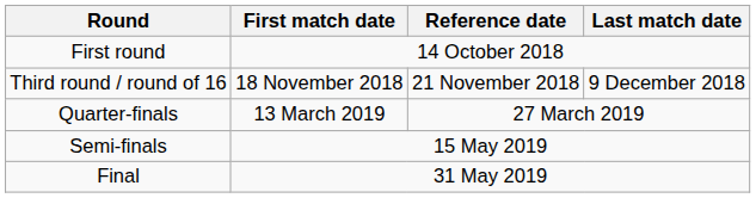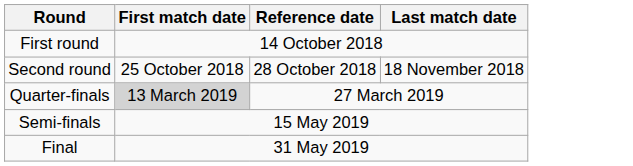+ row: Second round | 25 October 2018 | 28 October 2018 | 18 November 2018
- row: Third round / round of 16 | 18 November 2018 | 21 November 2018 | 9 December 2018
Quarter-finals | First match date: no background -> lightgrey background
